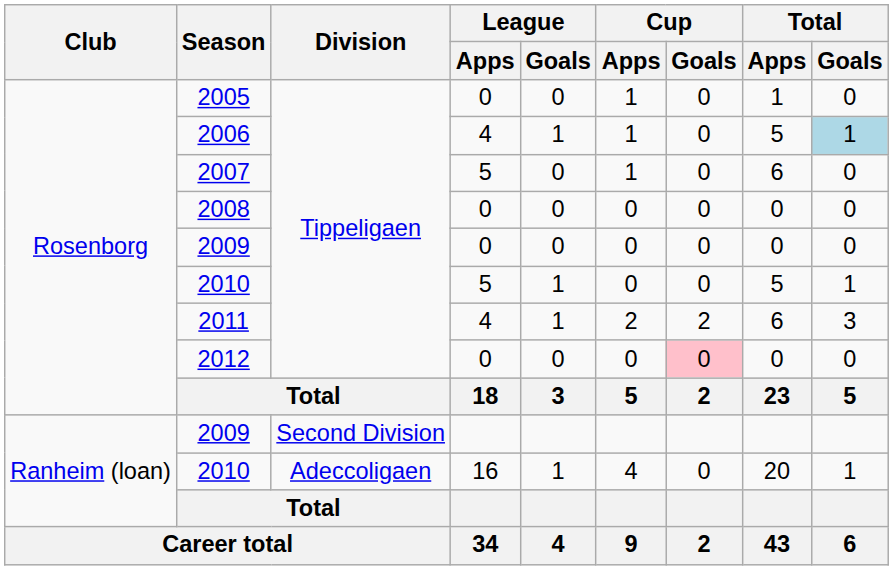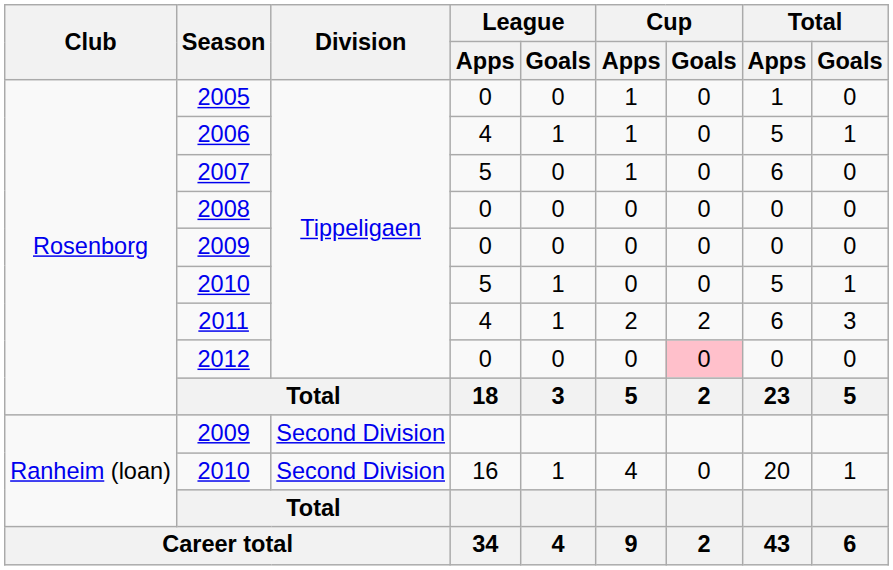2006 | Total / Goals: lightblue background -> no background
2010 / 16 | Division: Adeccoligaen -> Second Division
